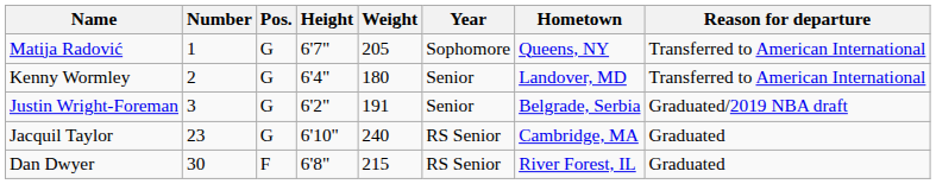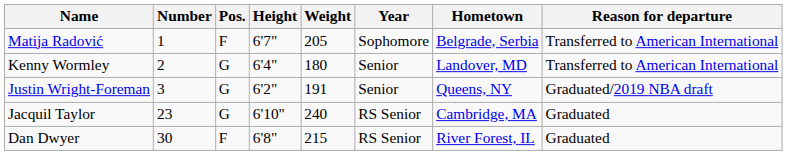Matija Radović | Pos.: G -> F
Matija Radović | Hometown: Queens, NY -> Belgrade, Serbia
Justin Wright-Foreman | Hometown: Belgrade, Serbia -> Queens, NY
